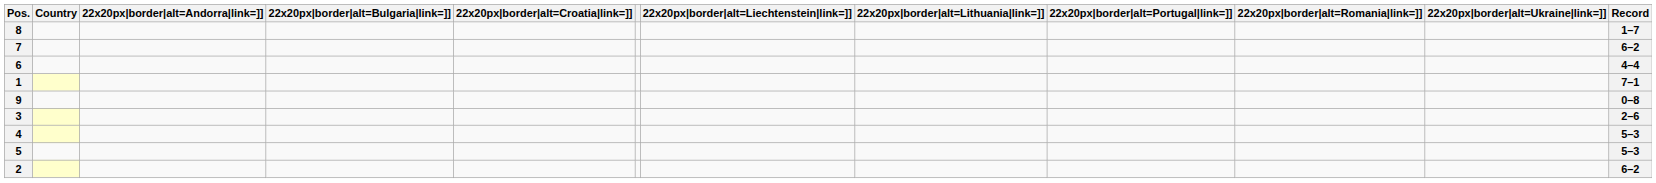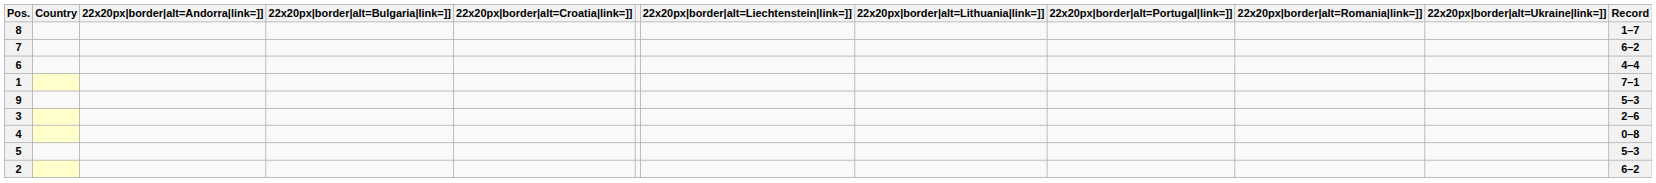9 | Record: 0–8 -> 5–3
4 | Record: 5–3 -> 0–8
